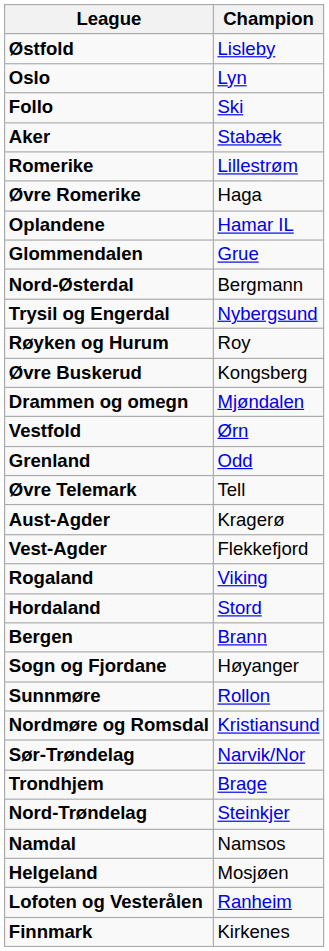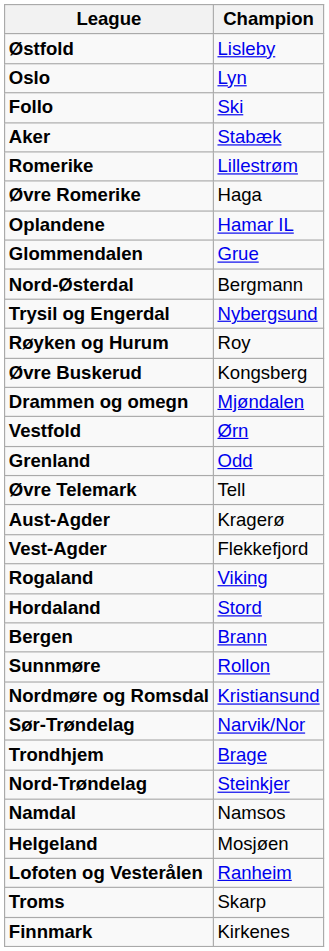- row: Sogn og Fjordane | Høyanger
+ row: Troms | Skarp
